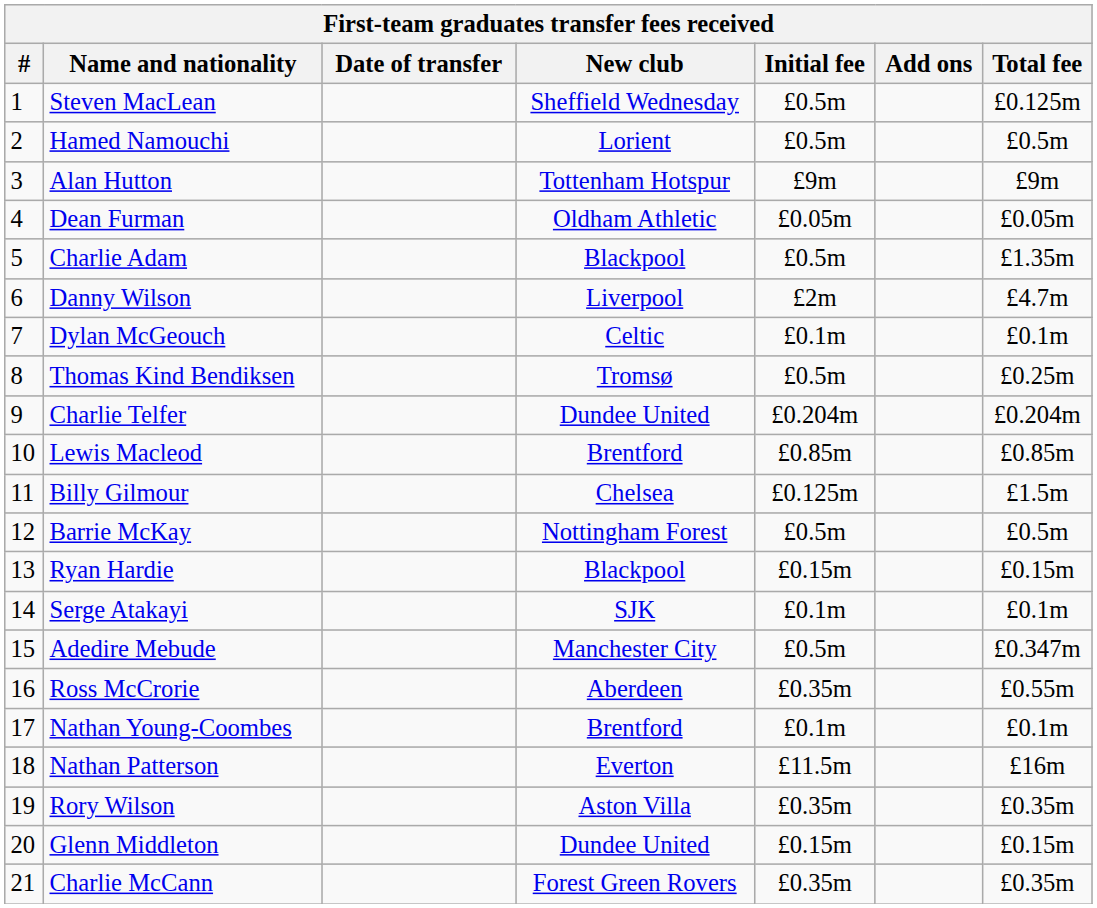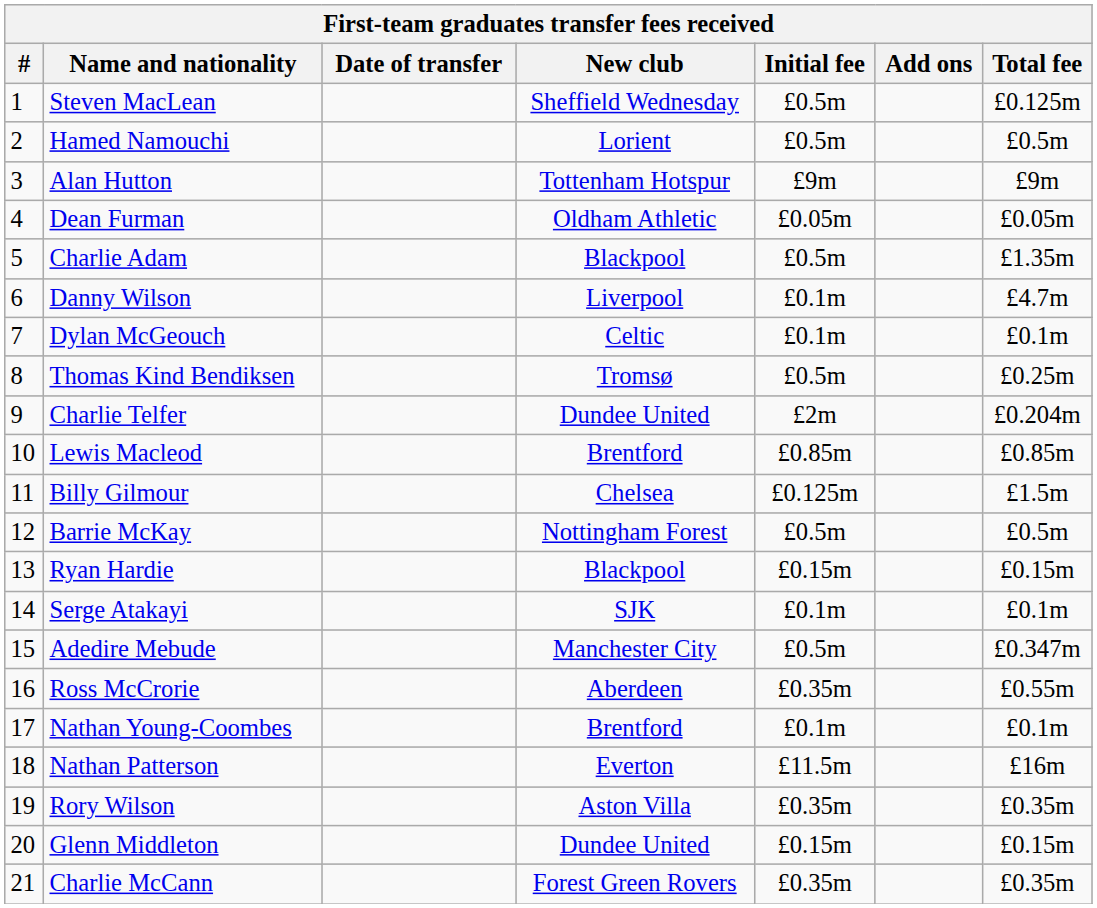Danny Wilson | Initial fee: £2m -> £0.1m
Charlie Telfer | Initial fee: £0.204m -> £2m
